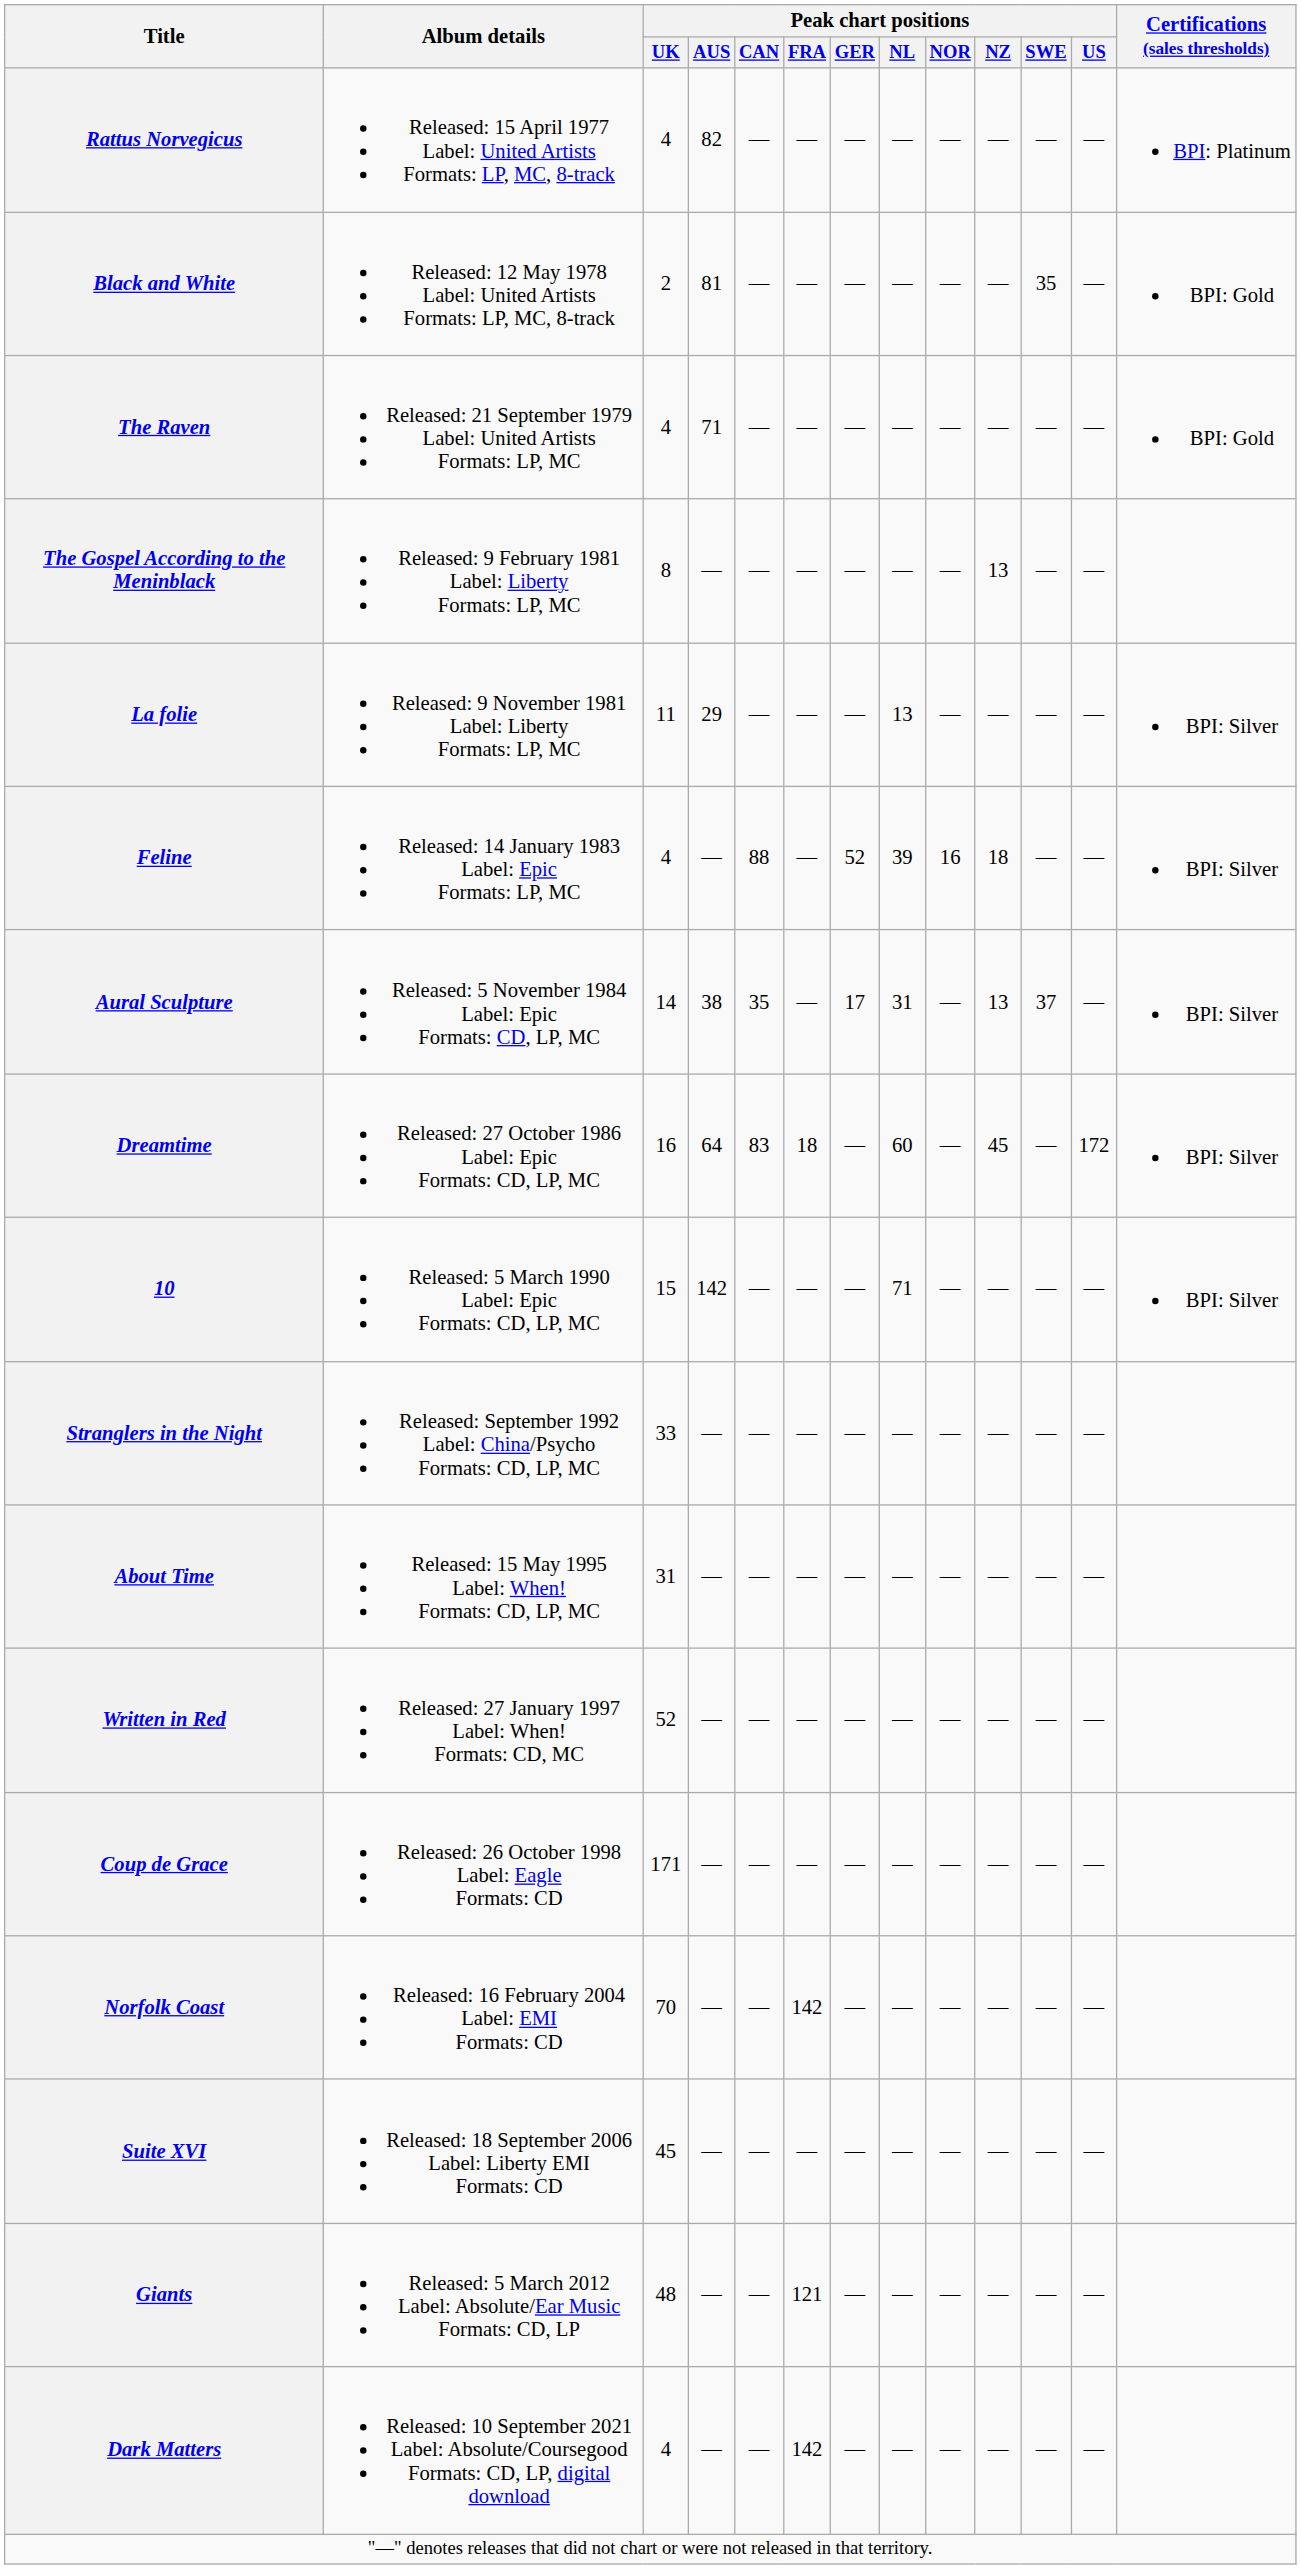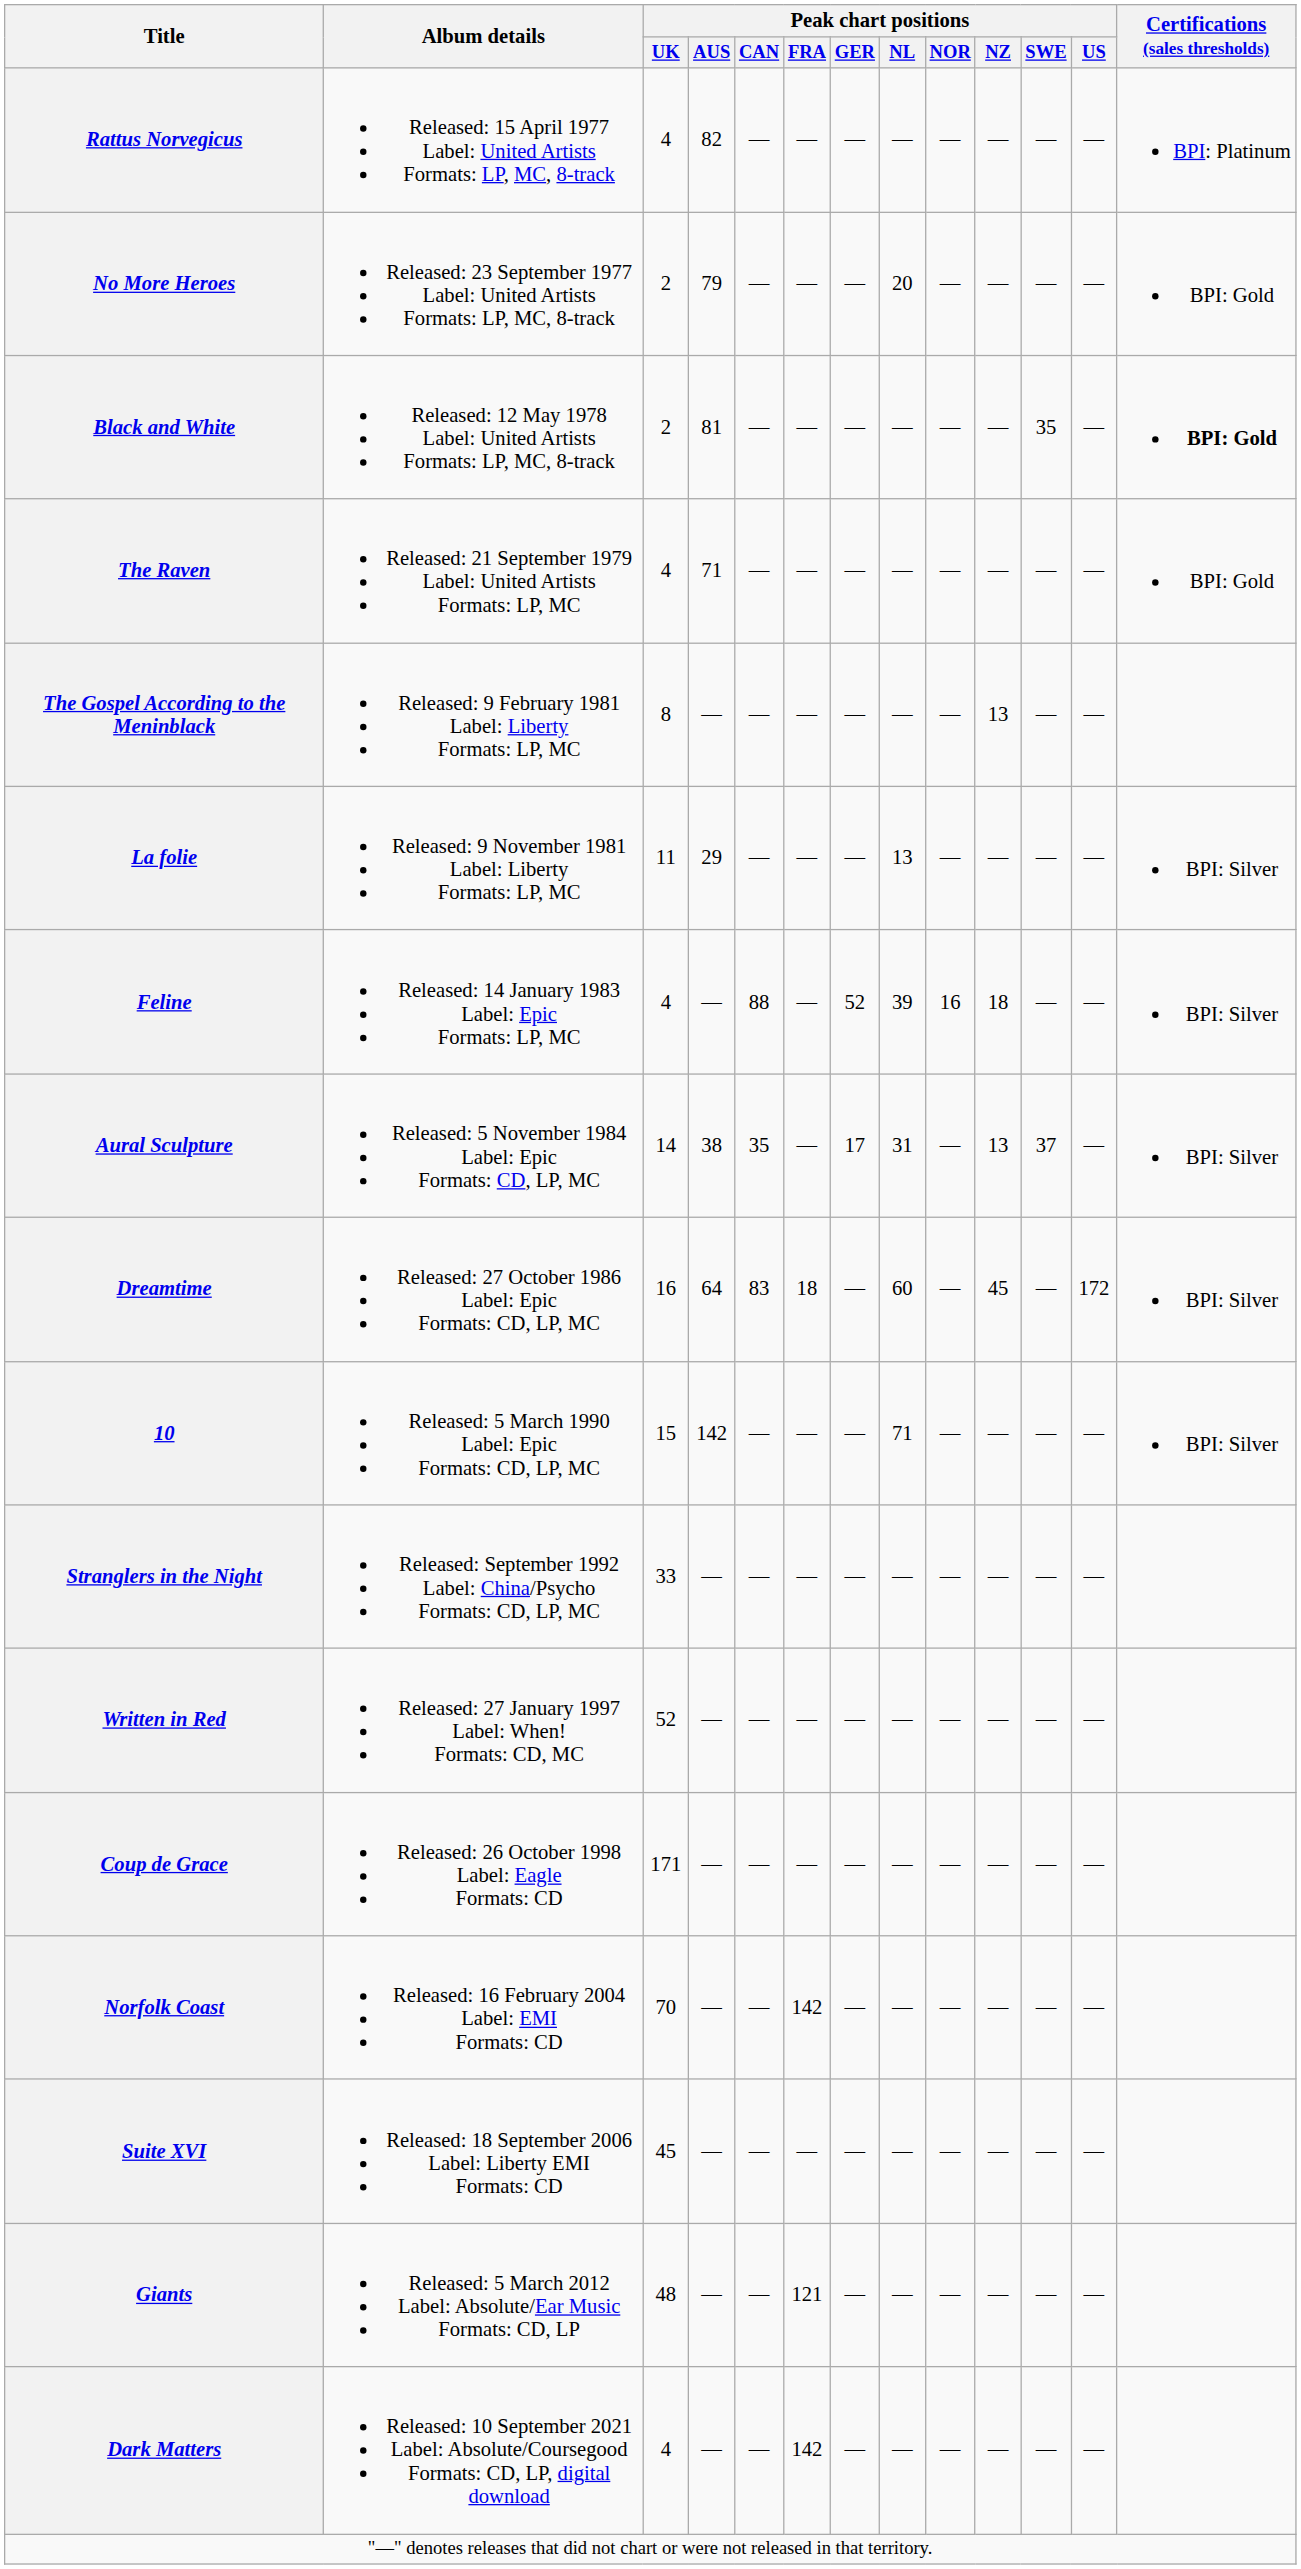+ row: No More Heroes | Released: 23 September 1977 Label: United Artists Formats: LP, MC, 8-track | 2 | 79 | — | — | — | 20 | — | — | — | — | BPI: Gold
Black and White | Certifications (sales thresholds): normal -> bold
- row: About Time | Released: 15 May 1995 Label: When! Formats: CD, LP, MC | 31 | — | — | — | — | — | — | — | — | —
